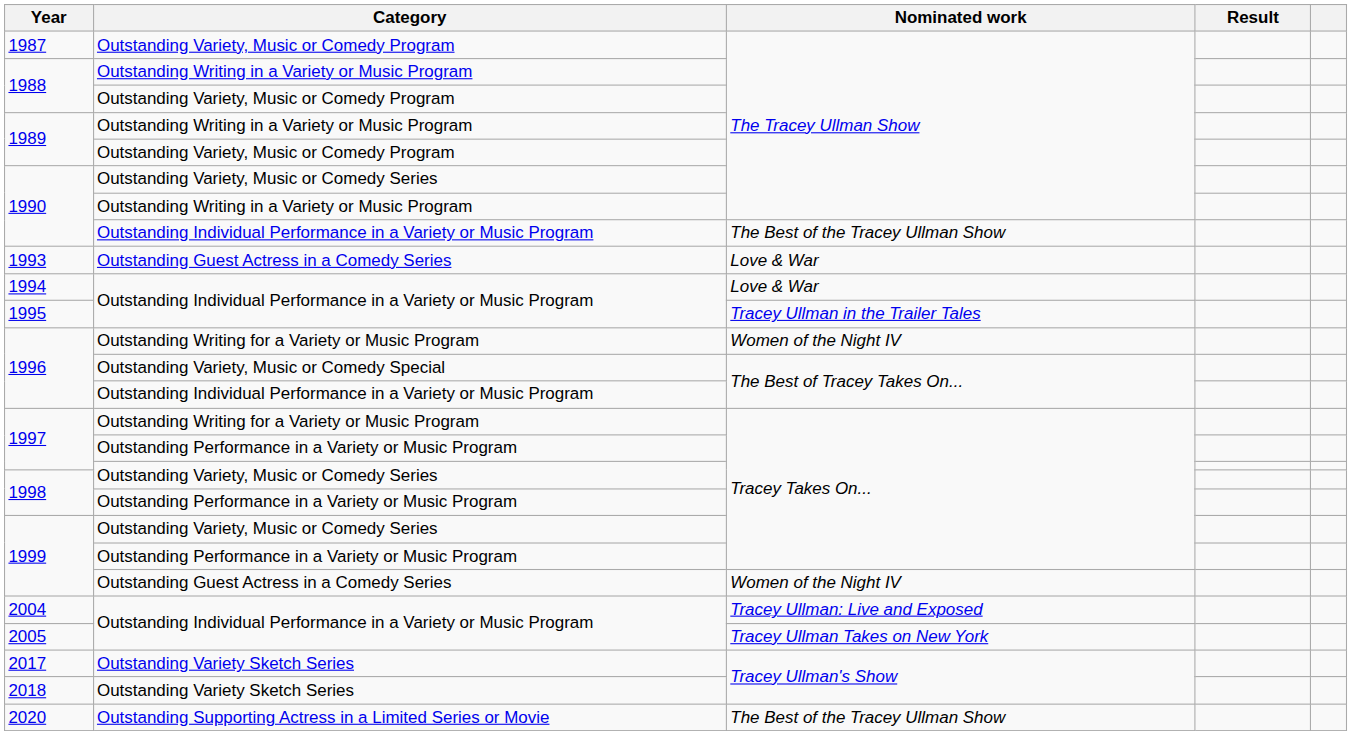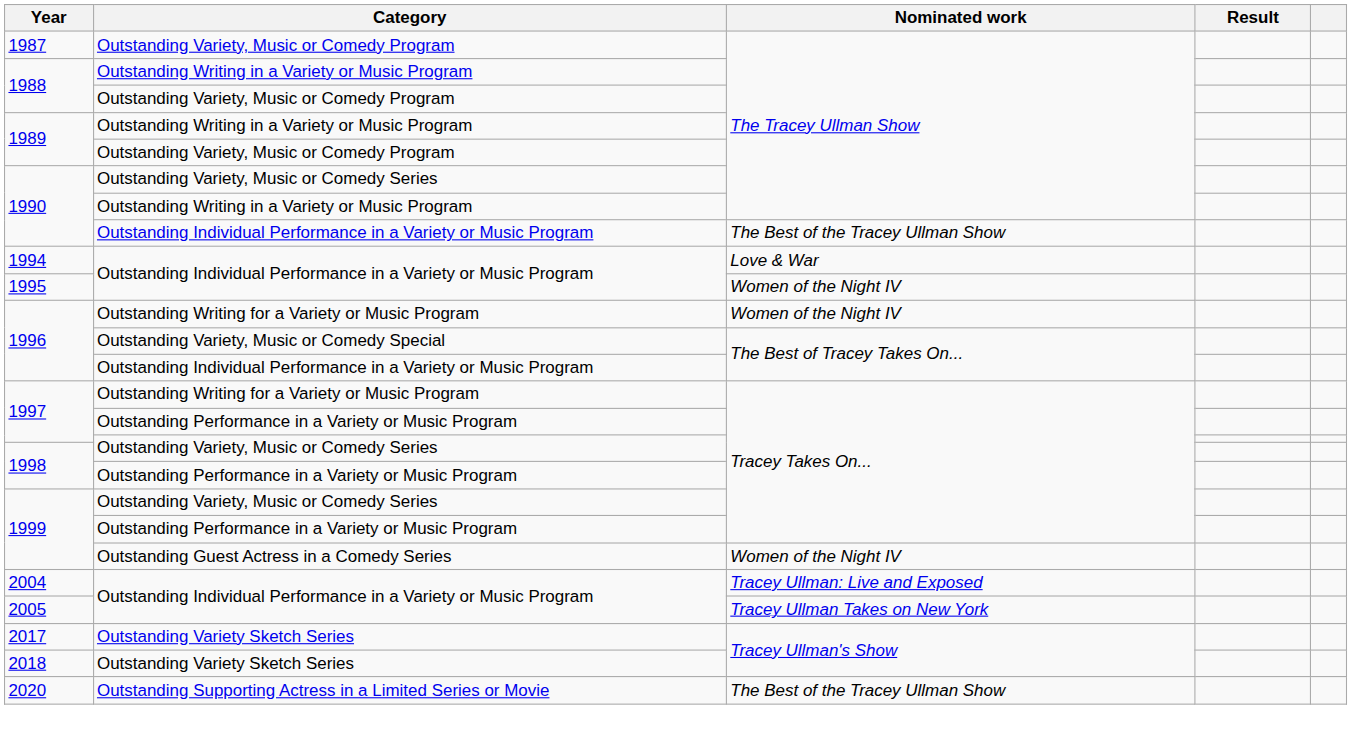- row: 1993 | Outstanding Guest Actress in a Comedy Series | Love & War
1995 | Nominated work: Tracey Ullman in the Trailer Tales -> Women of the Night IV
